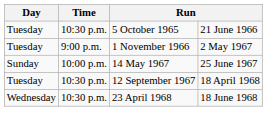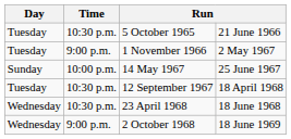+ row: Wednesday | 9:00 p.m. | 2 October 1968 | 18 June 1969
